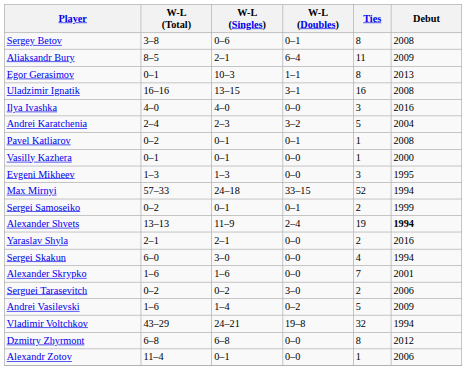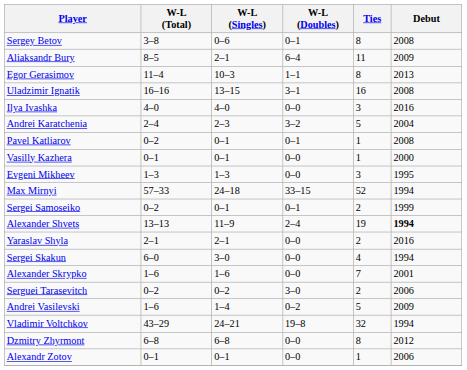Egor Gerasimov | W-L (Total): 0–1 -> 11–4
Alexandr Zotov | W-L (Total): 11–4 -> 0–1
